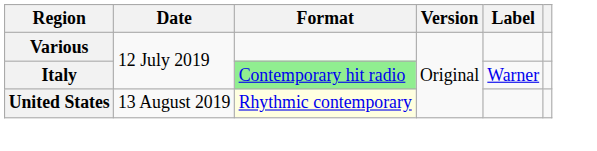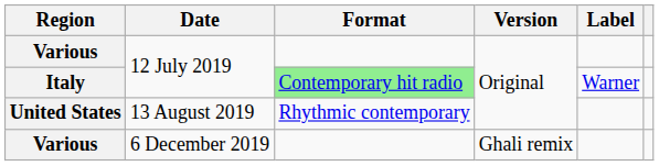United States | Format: lightyellow background -> no background
+ row: Various | 6 December 2019 | Ghali remix
